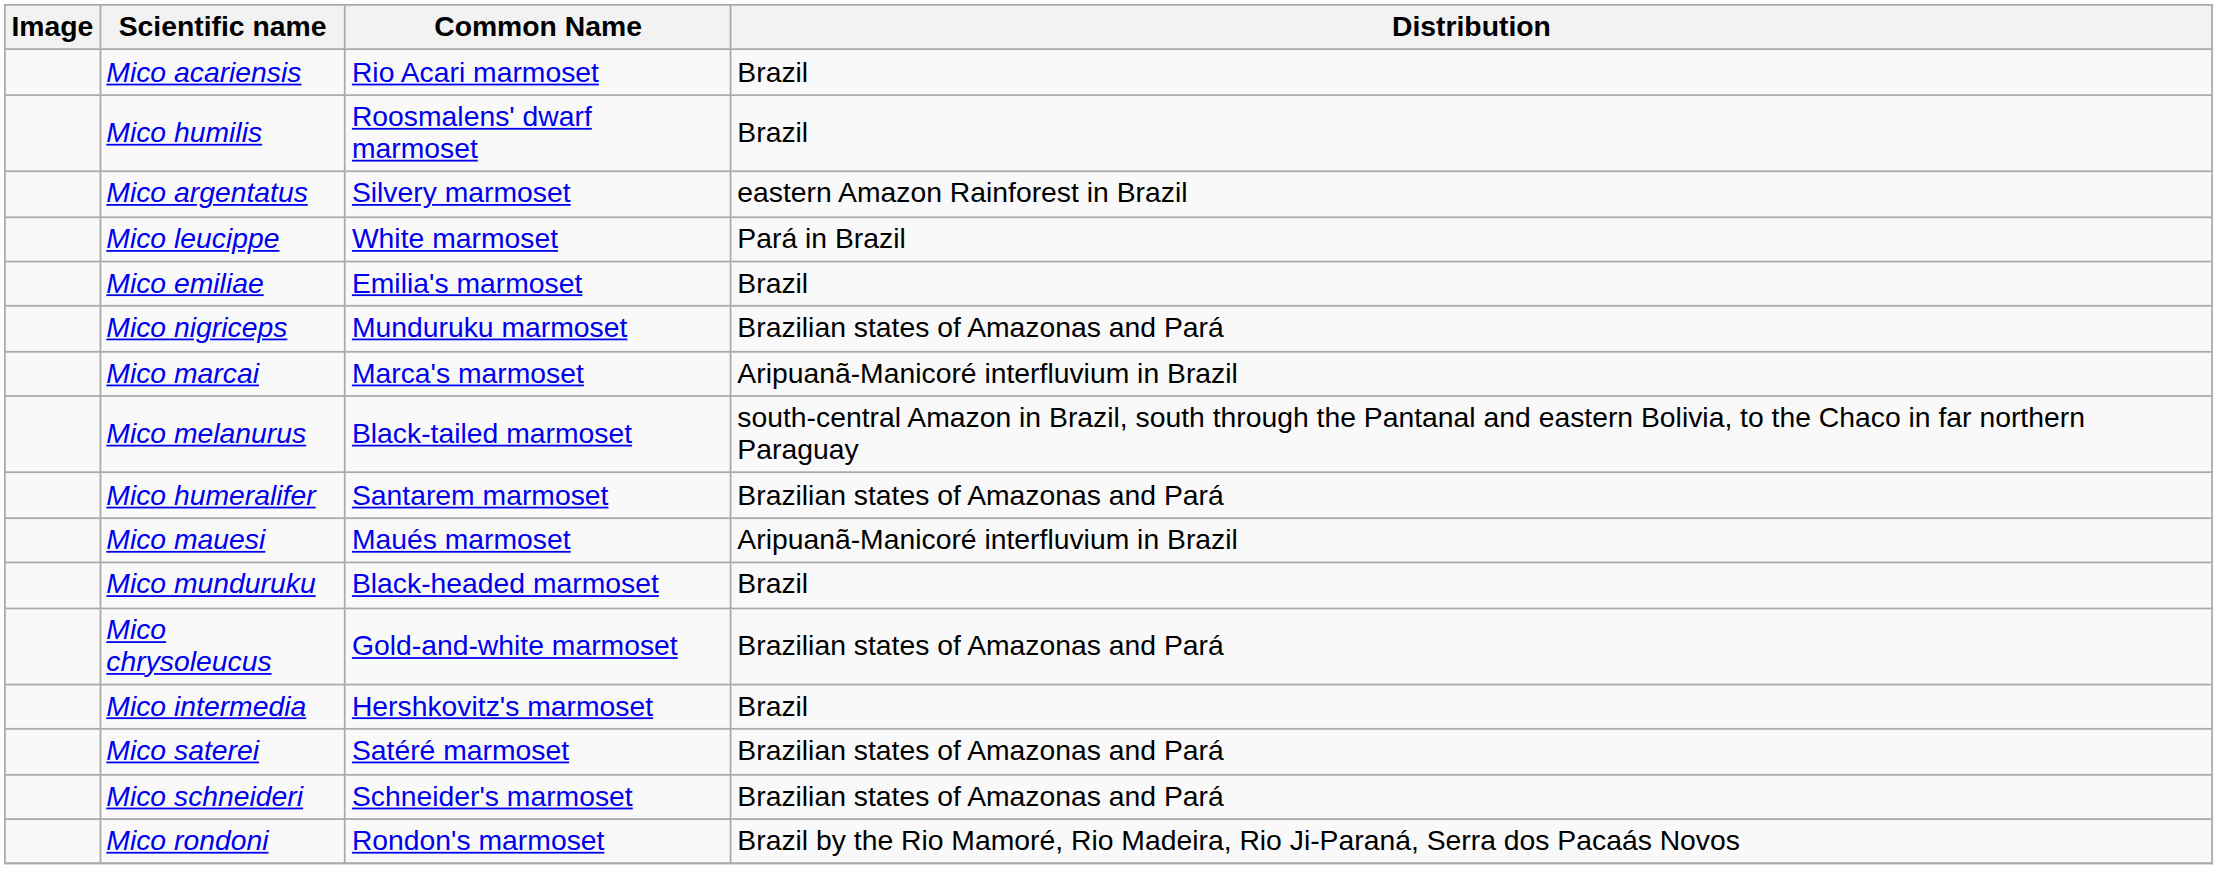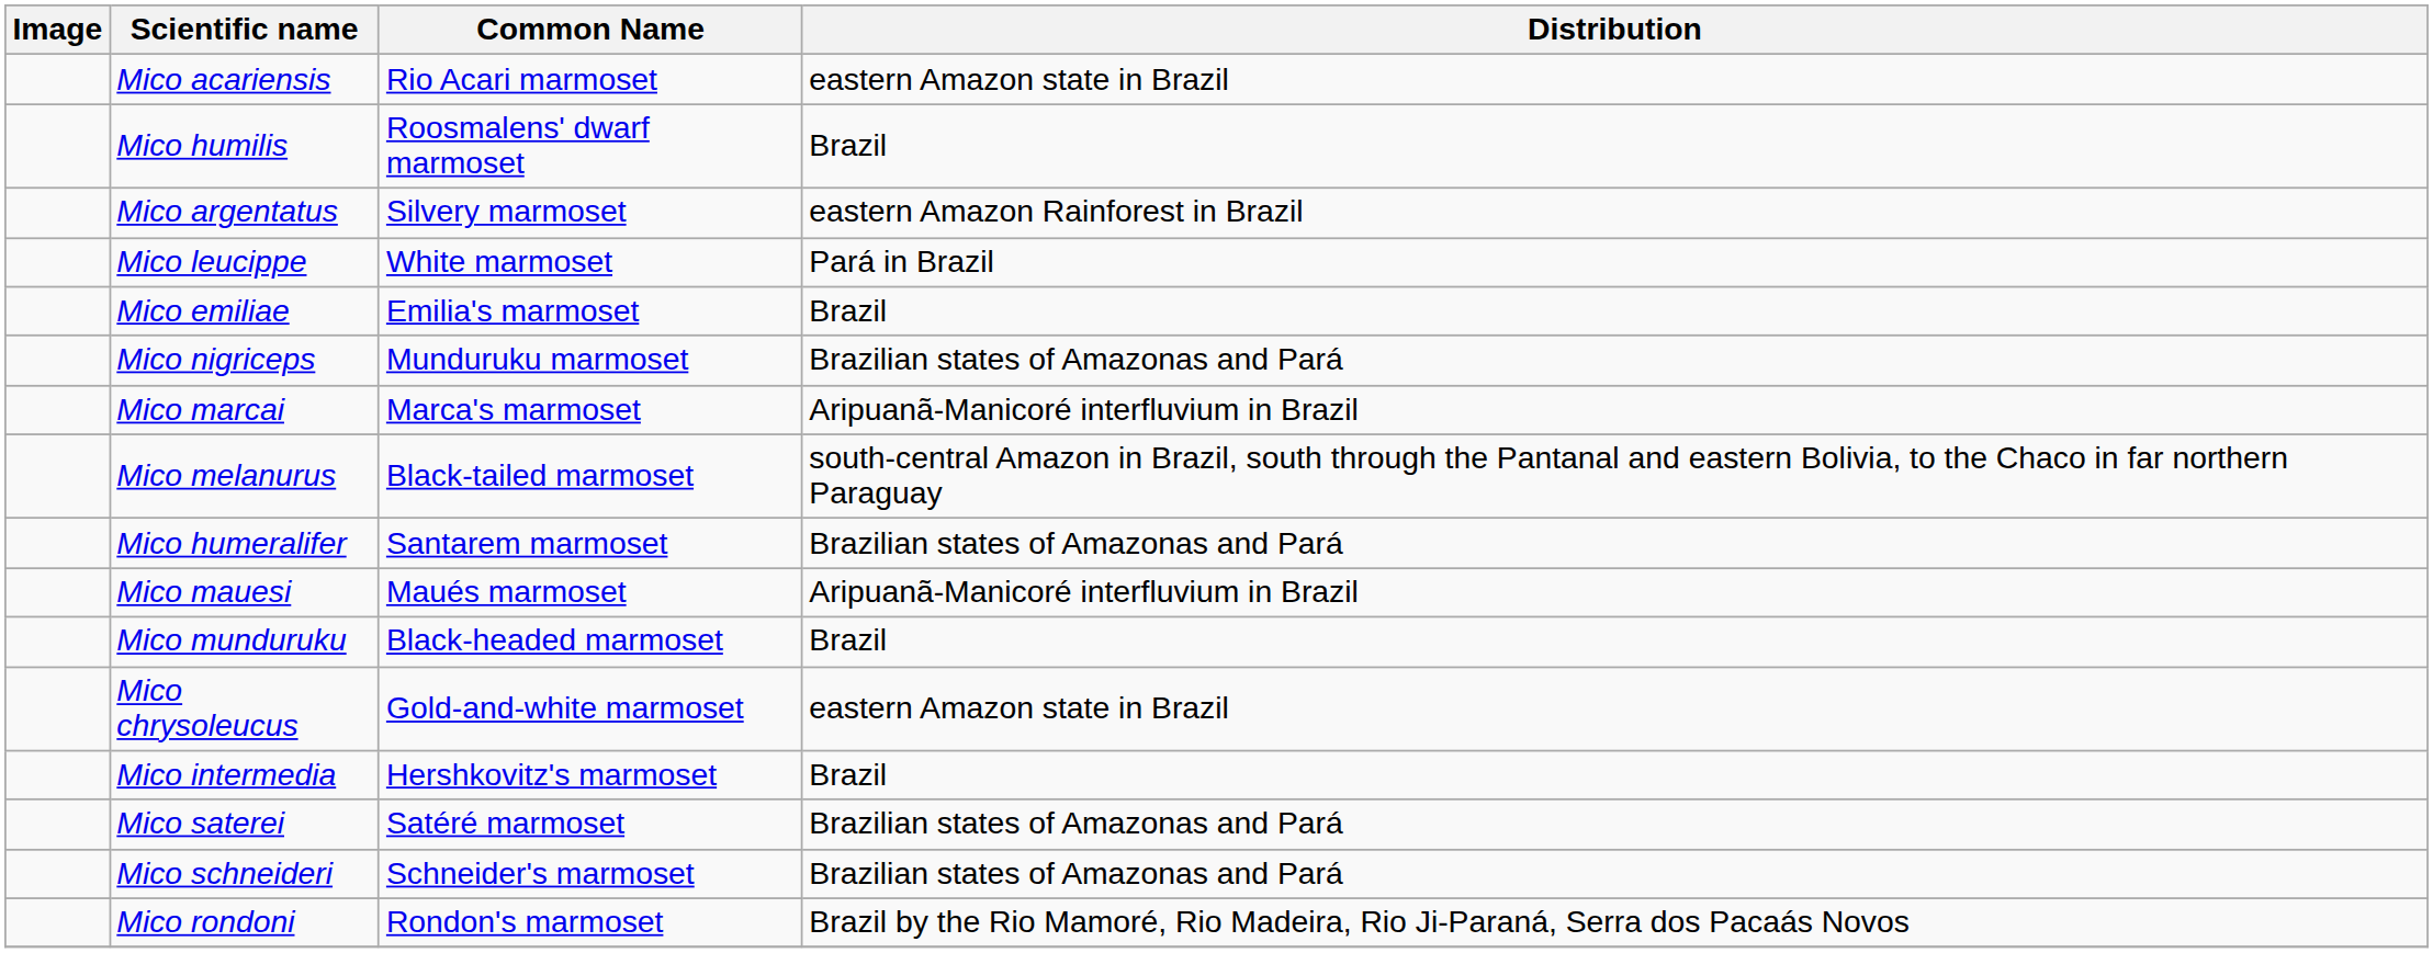Mico acariensis | Distribution: Brazil -> eastern Amazon state in Brazil
Mico chrysoleucus | Distribution: Brazilian states of Amazonas and Pará -> eastern Amazon state in Brazil
